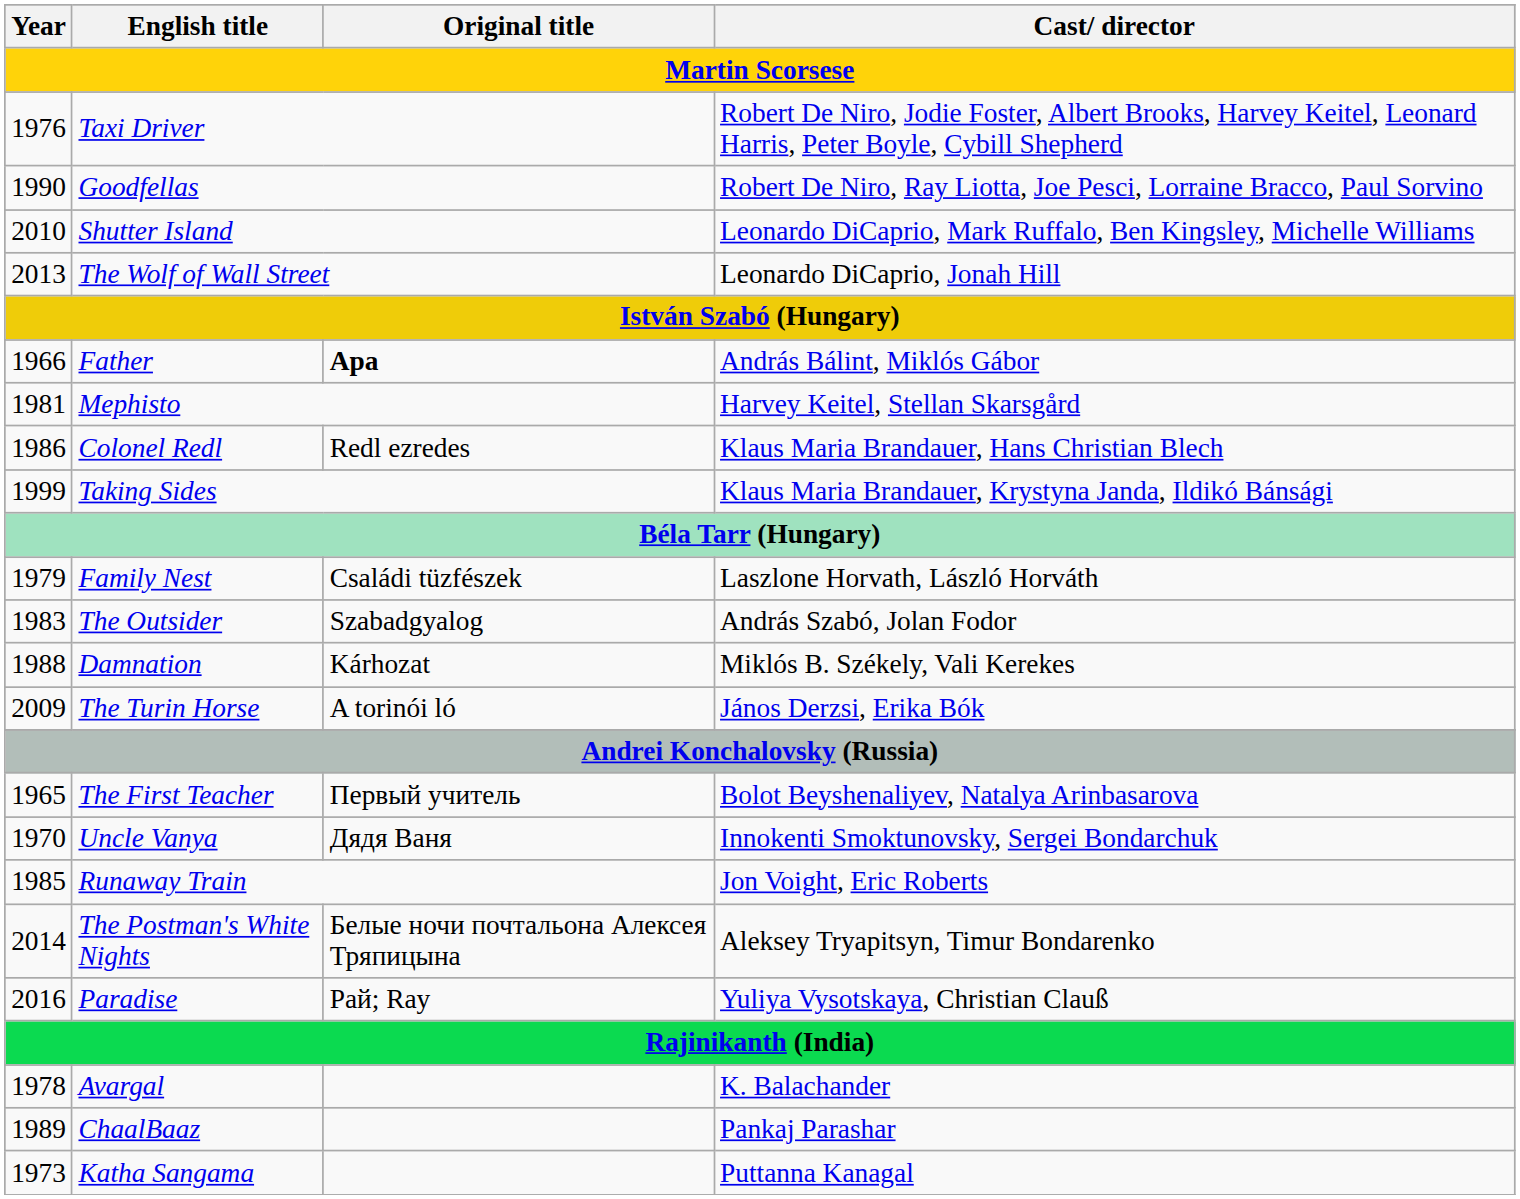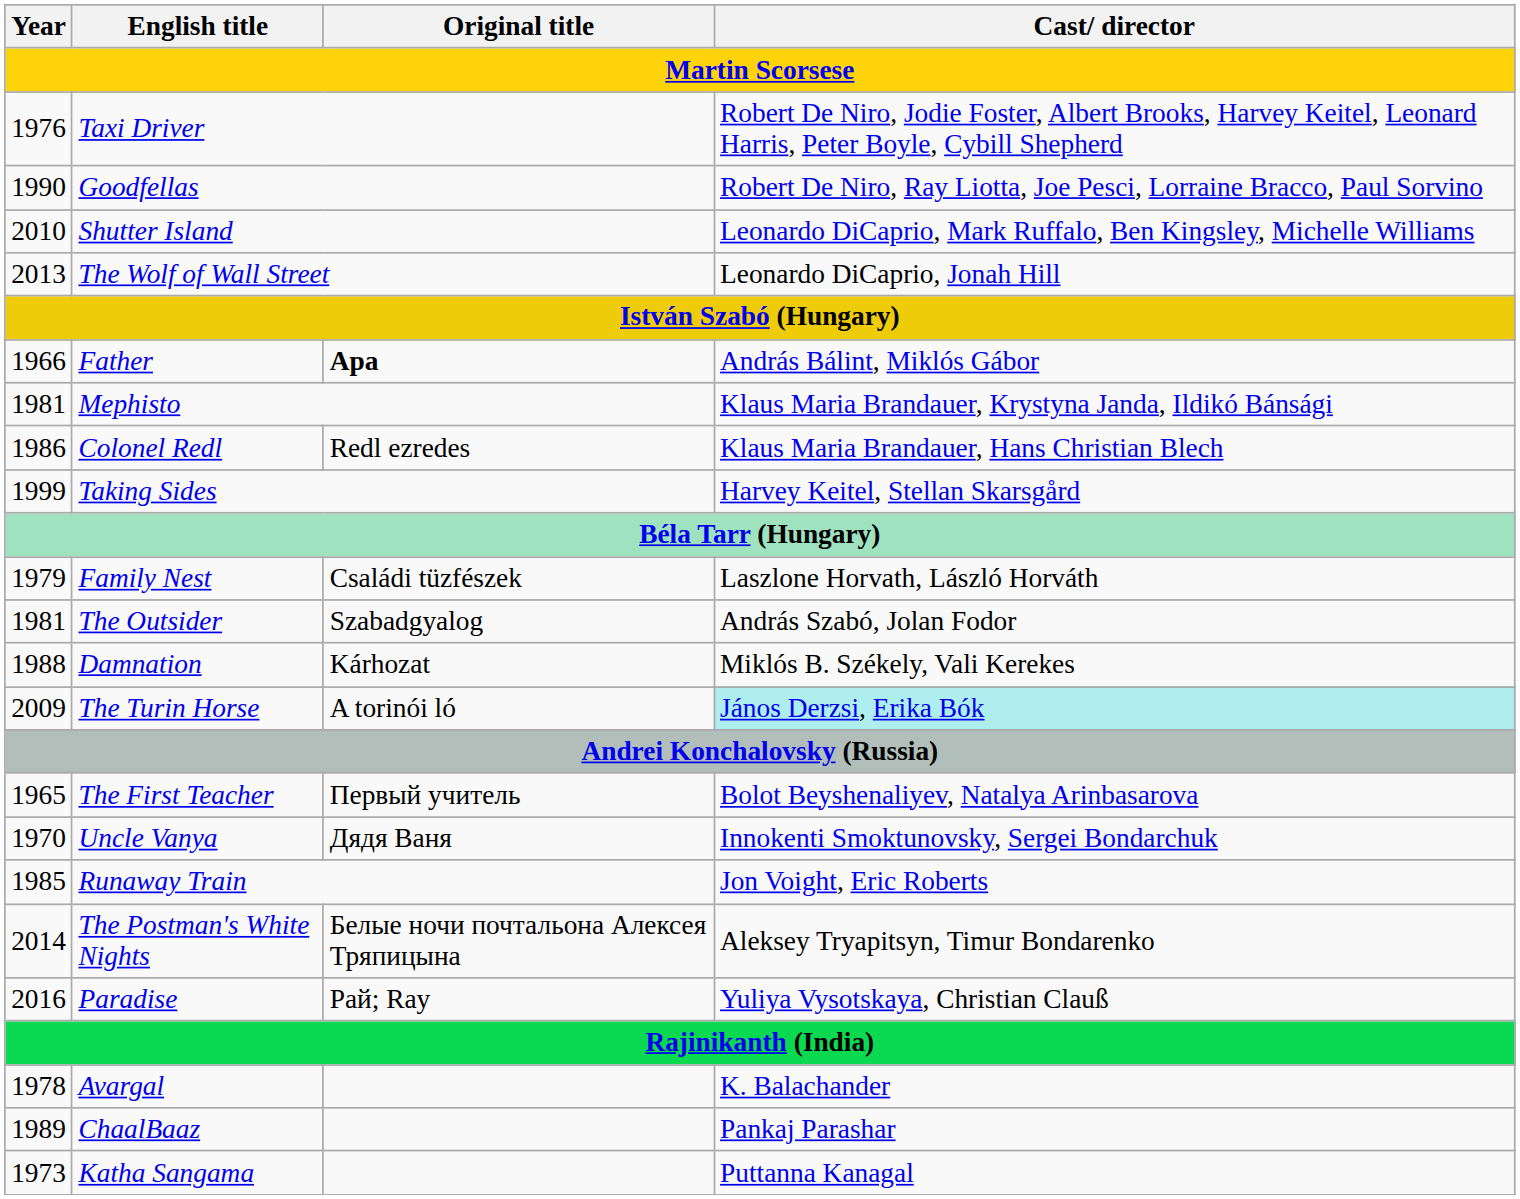Mephisto | Cast/ director: Harvey Keitel, Stellan Skarsgård -> Klaus Maria Brandauer, Krystyna Janda, Ildikó Bánsági
Taking Sides | Cast/ director: Klaus Maria Brandauer, Krystyna Janda, Ildikó Bánsági -> Harvey Keitel, Stellan Skarsgård
The Outsider | Year: 1983 -> 1981
The Turin Horse | Cast/ director: no background -> paleturquoise background
